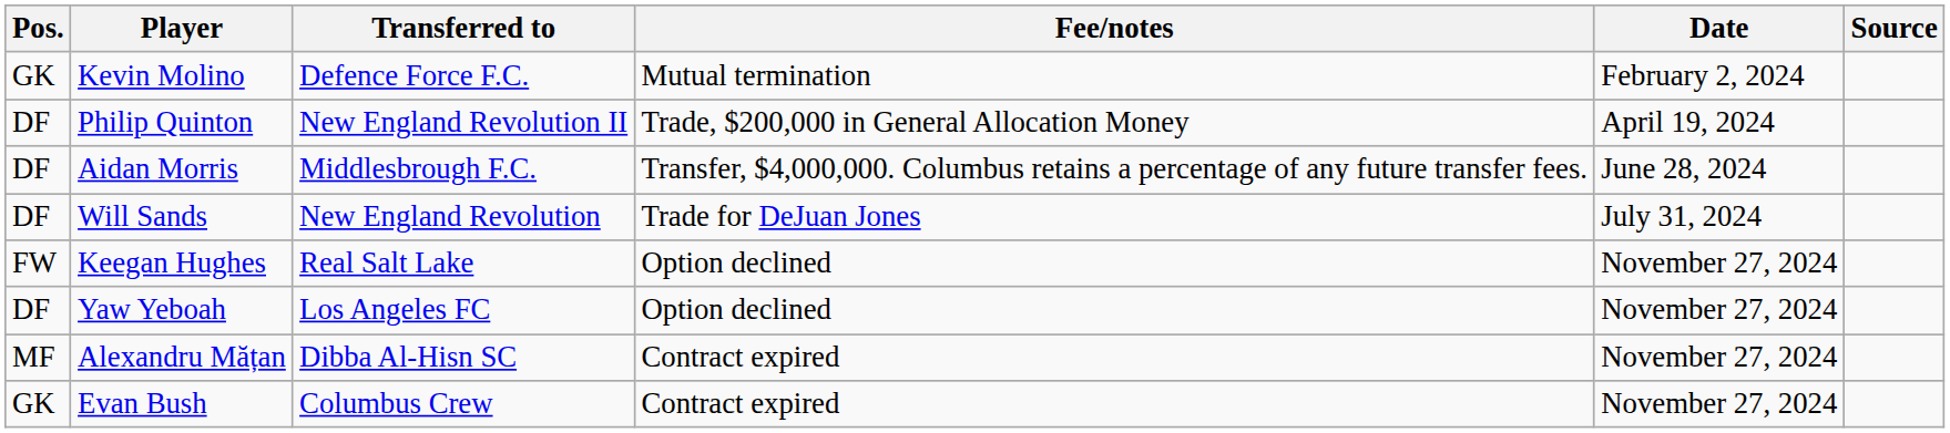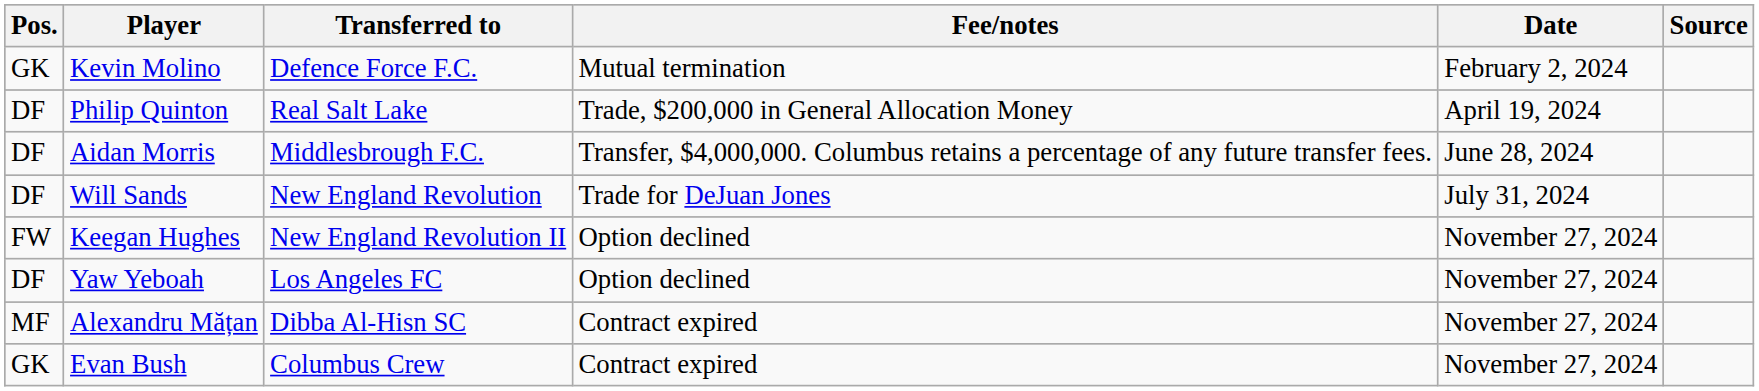Philip Quinton | Transferred to: New England Revolution II -> Real Salt Lake
Keegan Hughes | Transferred to: Real Salt Lake -> New England Revolution II
